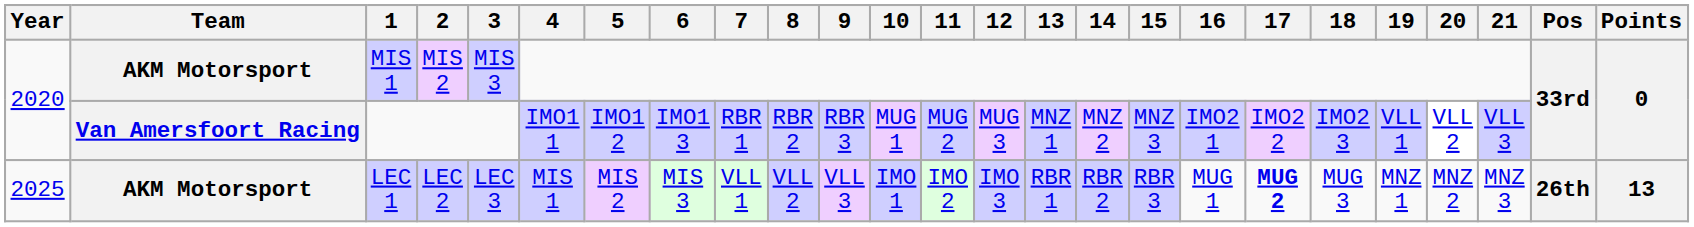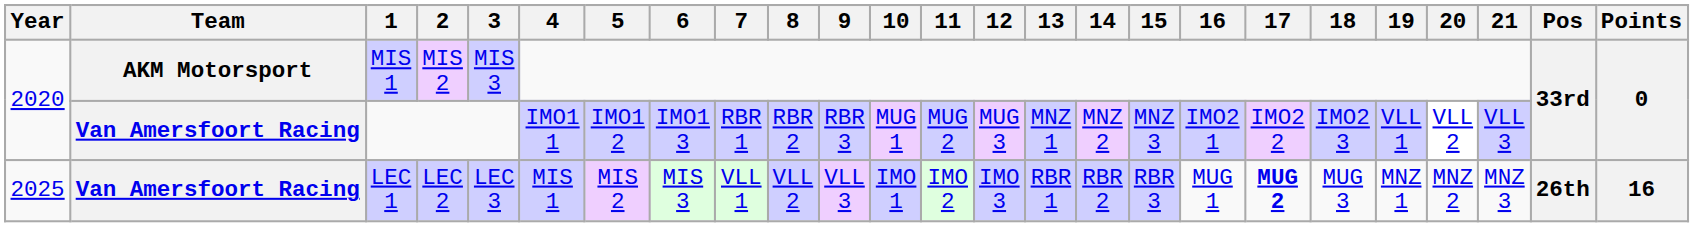LEC 1 | Team: AKM Motorsport -> Van Amersfoort Racing
LEC 1 | Points: 13 -> 16
